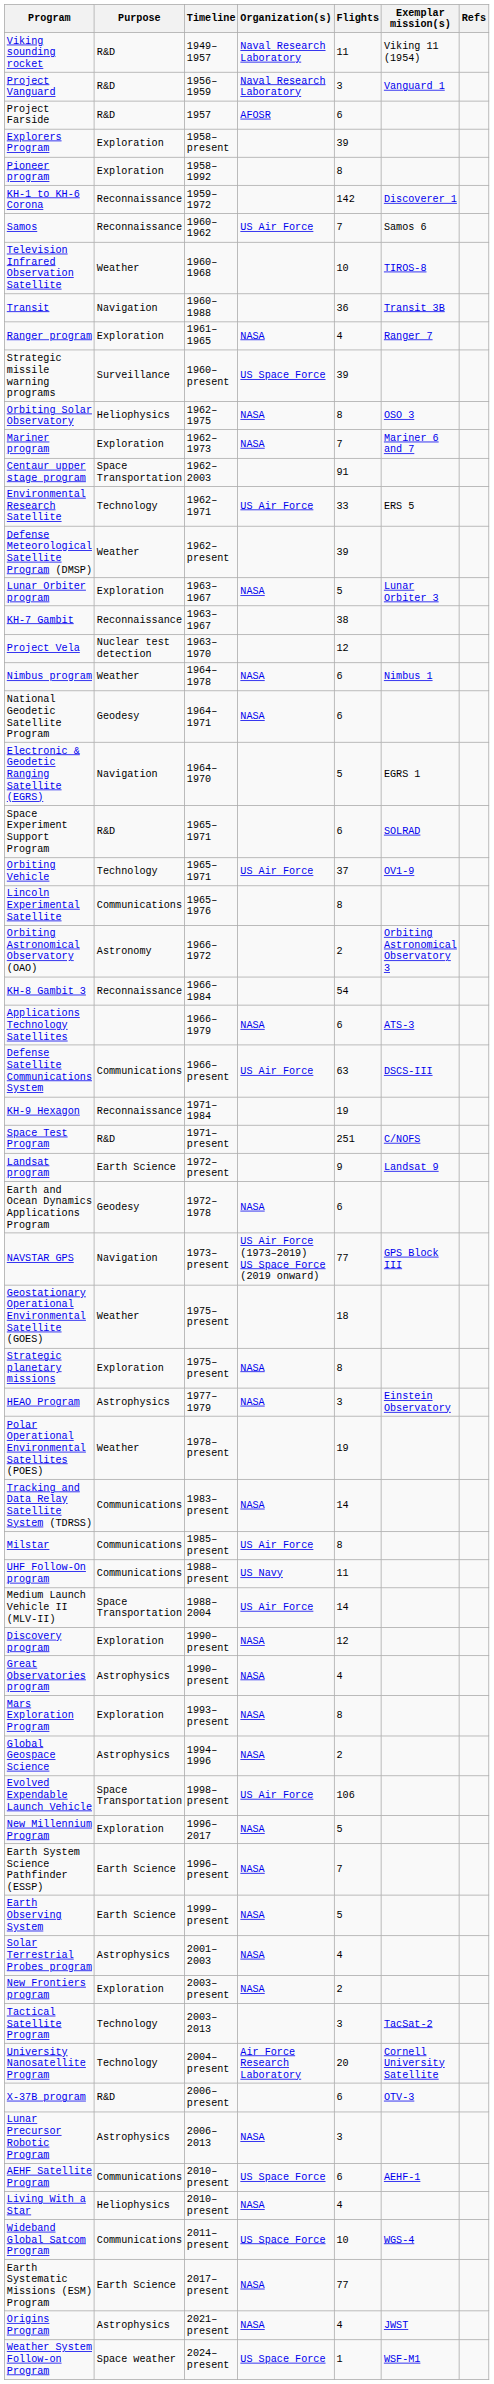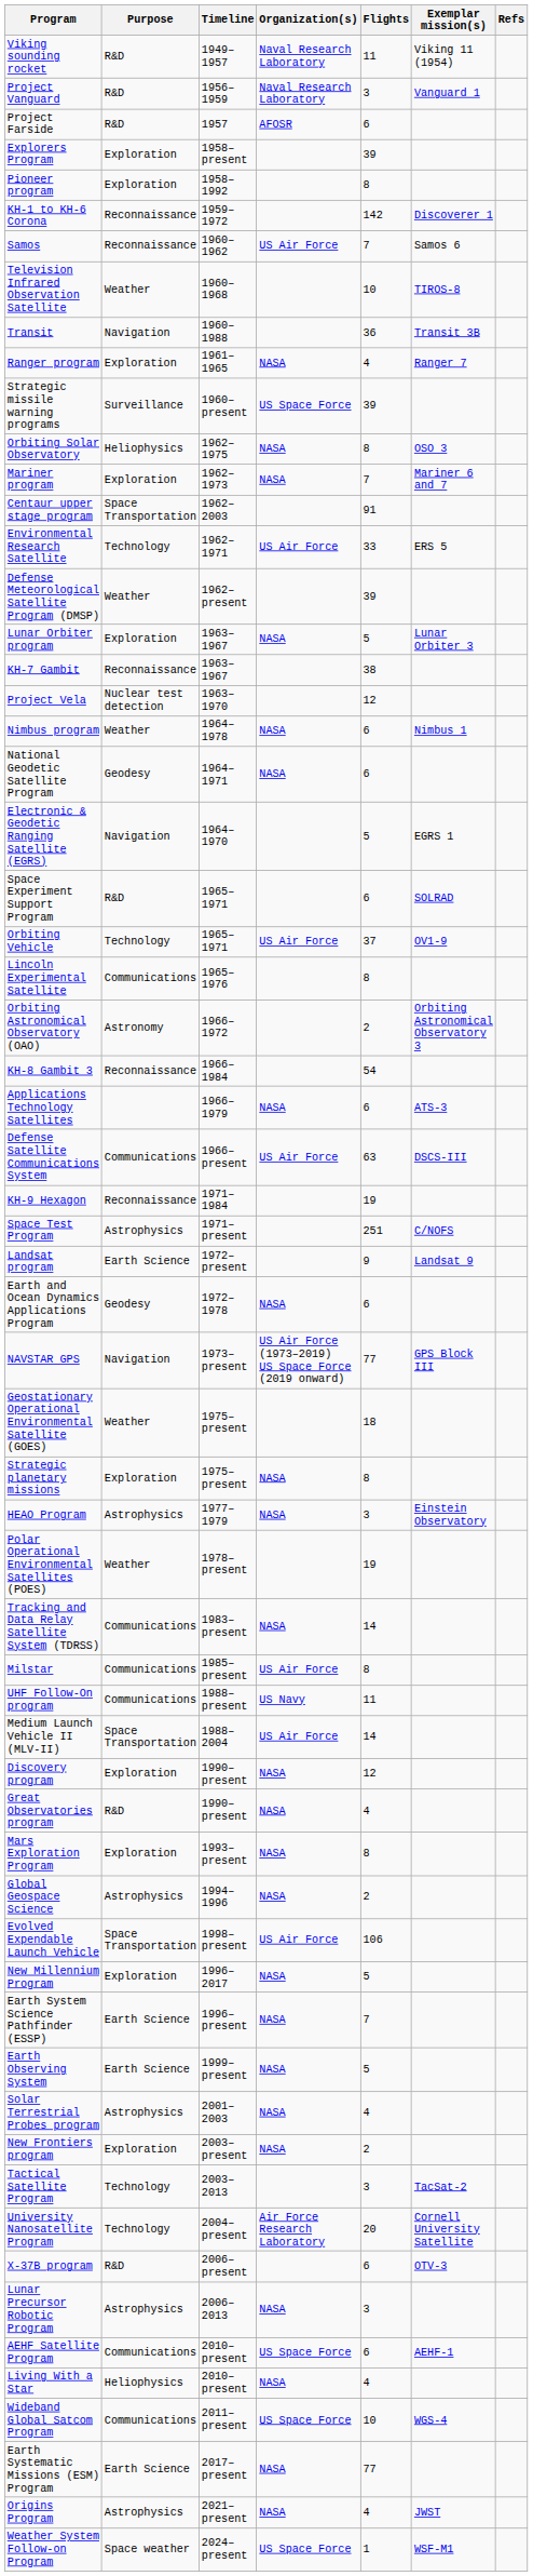Space Test Program | Purpose: R&D -> Astrophysics
Great Observatories program | Purpose: Astrophysics -> R&D
